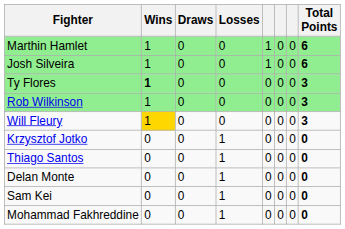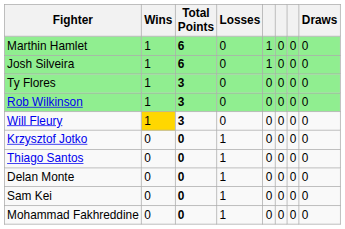columns swapped: Draws <-> Total Points
Ty Flores | Wins: bold -> normal
